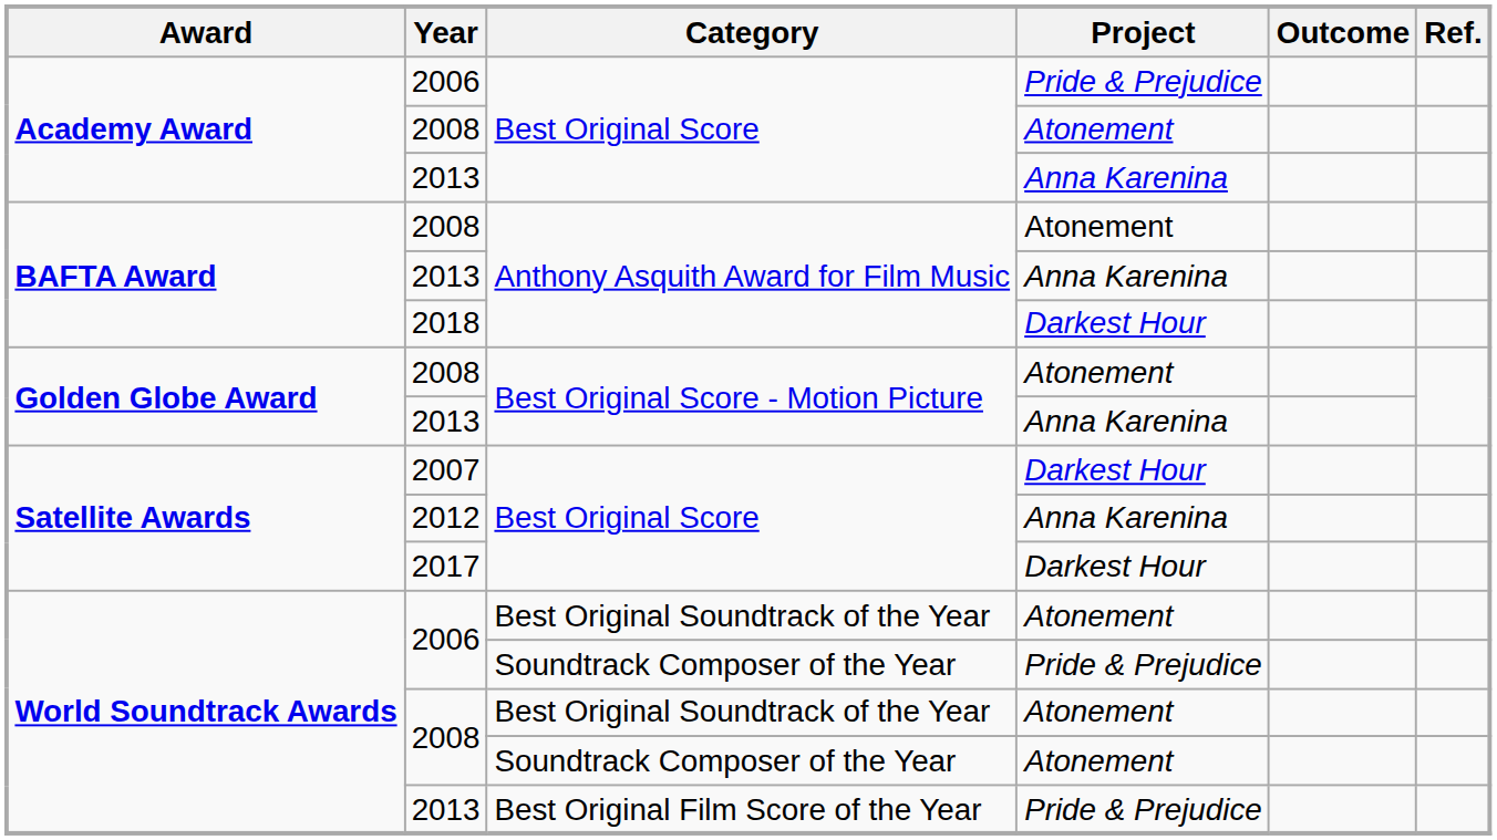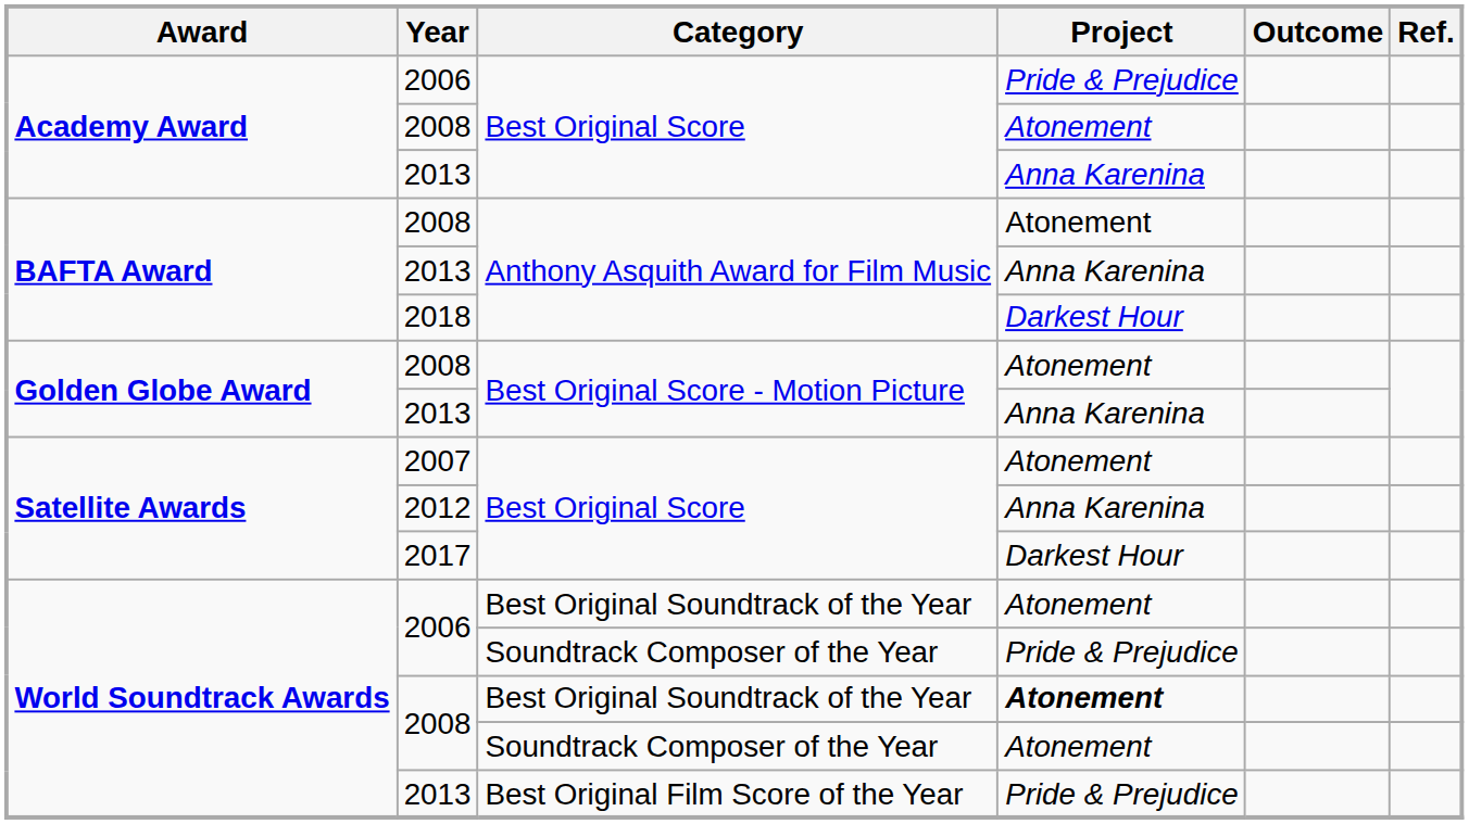2007 | Project: Darkest Hour -> Atonement
2008 / Best Original Soundtrack of the Year | Project: normal -> bold
